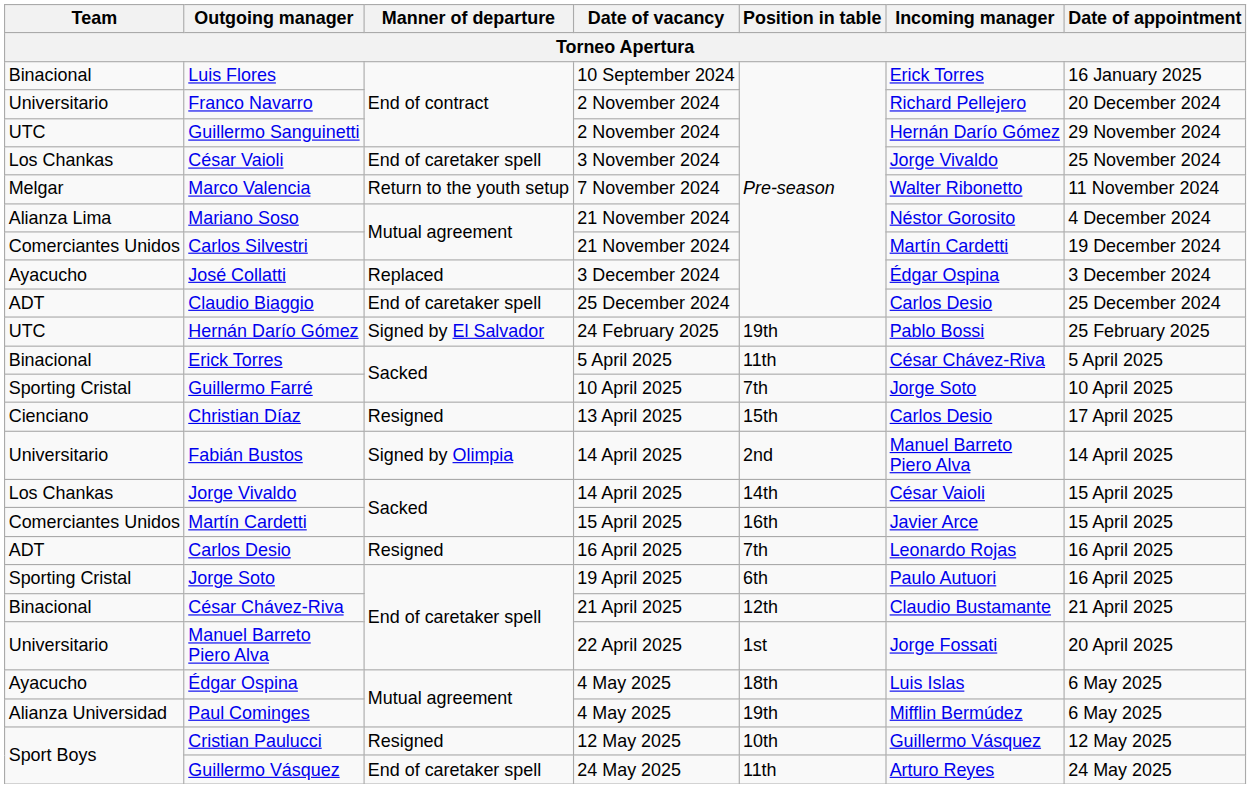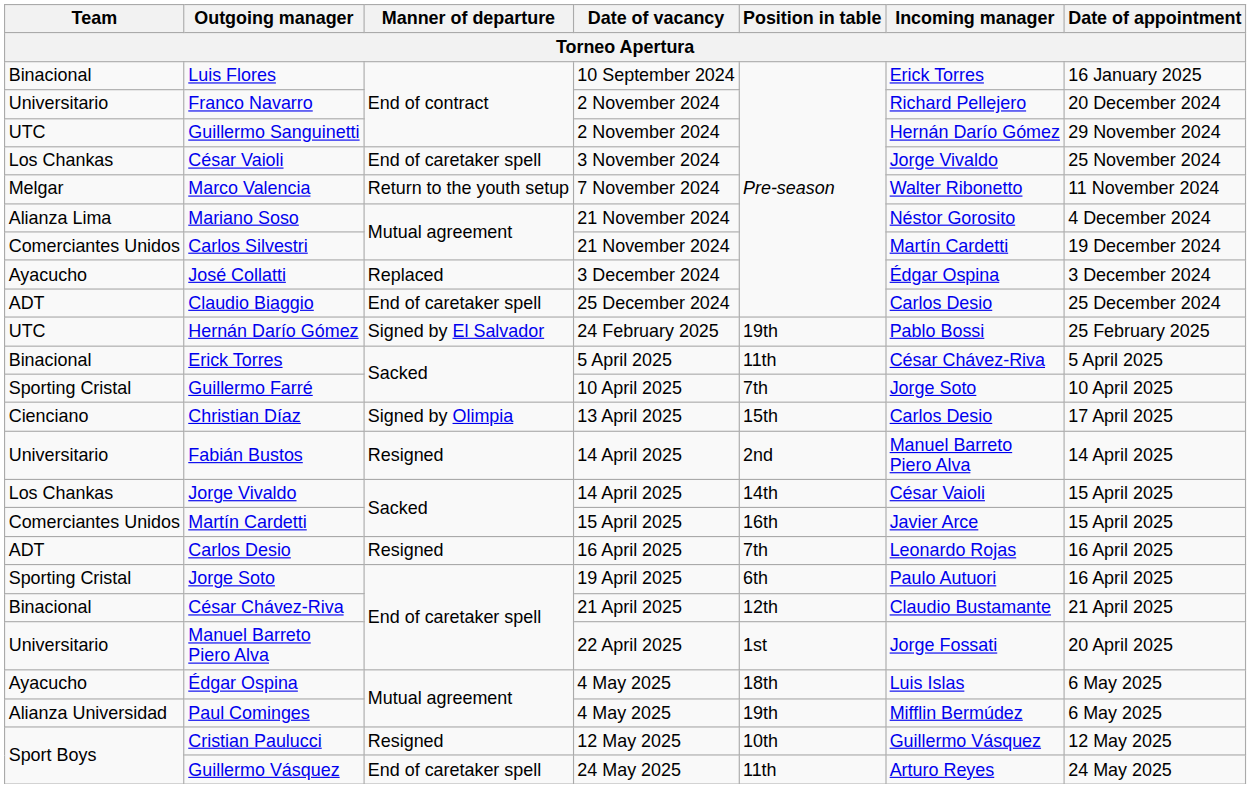Christian Díaz | Manner of departure: Resigned -> Signed by Olimpia
Fabián Bustos | Manner of departure: Signed by Olimpia -> Resigned
